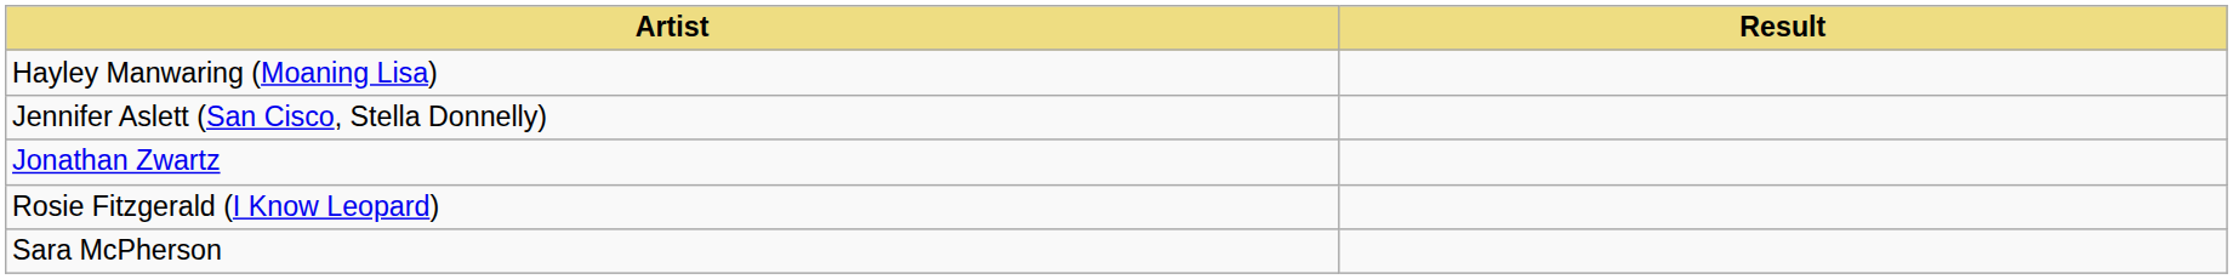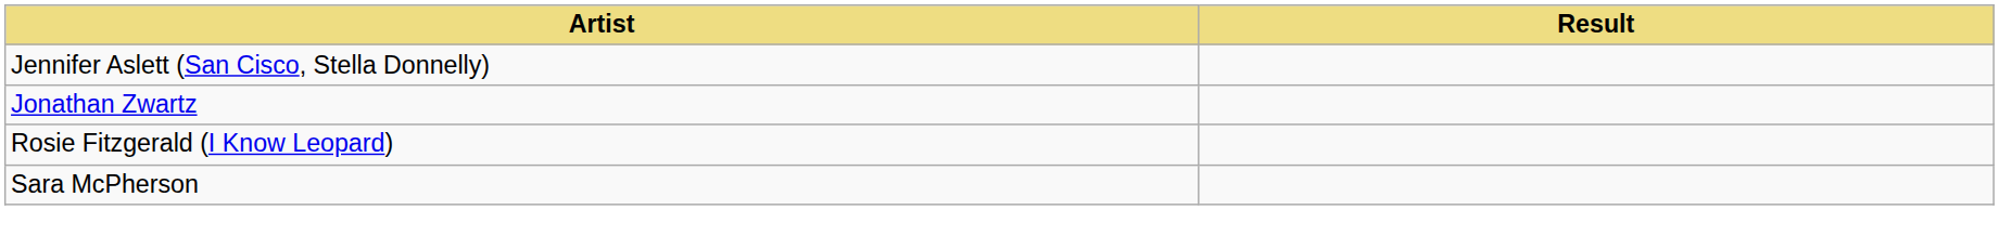- row: Hayley Manwaring (Moaning Lisa)
